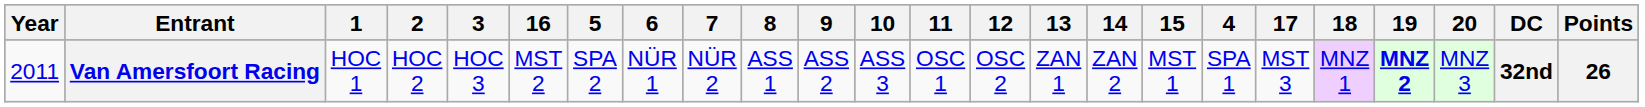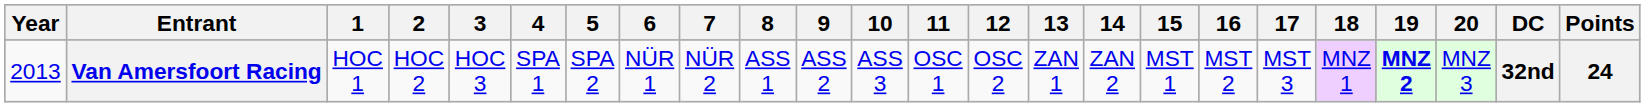columns swapped: 4 <-> 16
Van Amersfoort Racing | Year: 2011 -> 2013
Van Amersfoort Racing | Points: 26 -> 24
